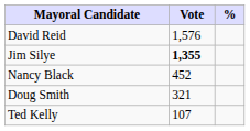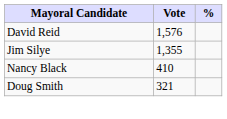Jim Silye | Vote: bold -> normal
Nancy Black | Vote: 452 -> 410
- row: Ted Kelly | 107
